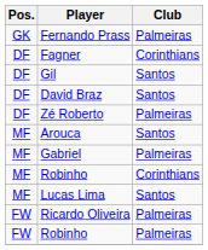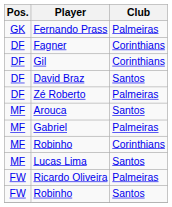Gil | Club: Santos -> Corinthians
FW / Robinho | Club: Palmeiras -> Santos
